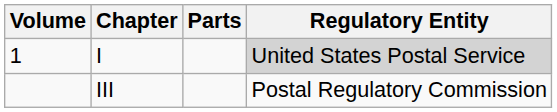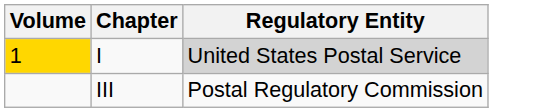- column: Parts
I | Volume: no background -> gold background
